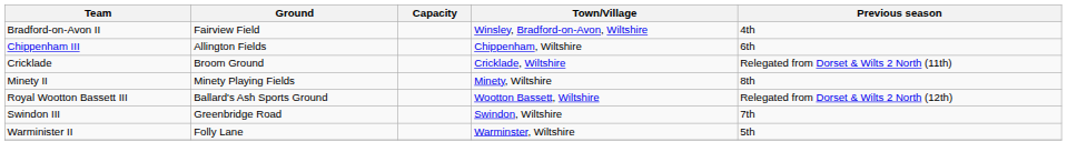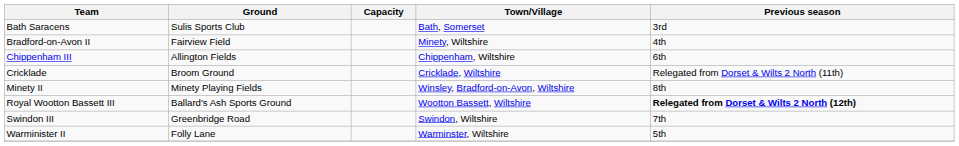+ row: Bath Saracens | Sulis Sports Club | Bath, Somerset | 3rd
Bradford-on-Avon II | Town/Village: Winsley, Bradford-on-Avon, Wiltshire -> Minety, Wiltshire
Minety II | Town/Village: Minety, Wiltshire -> Winsley, Bradford-on-Avon, Wiltshire
Royal Wootton Bassett III | Previous season: normal -> bold
